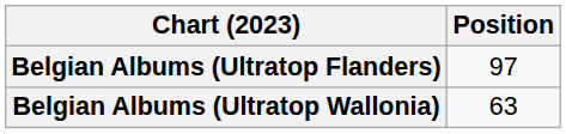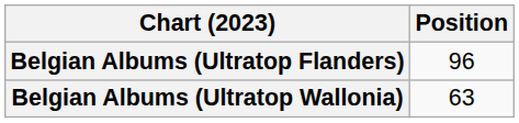Belgian Albums (Ultratop Flanders) | Position: 97 -> 96
